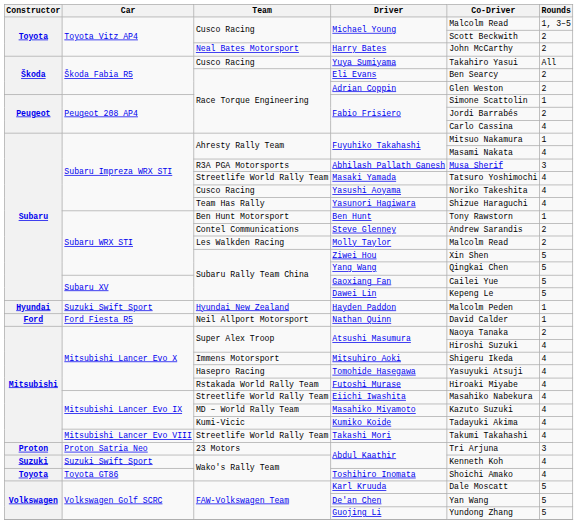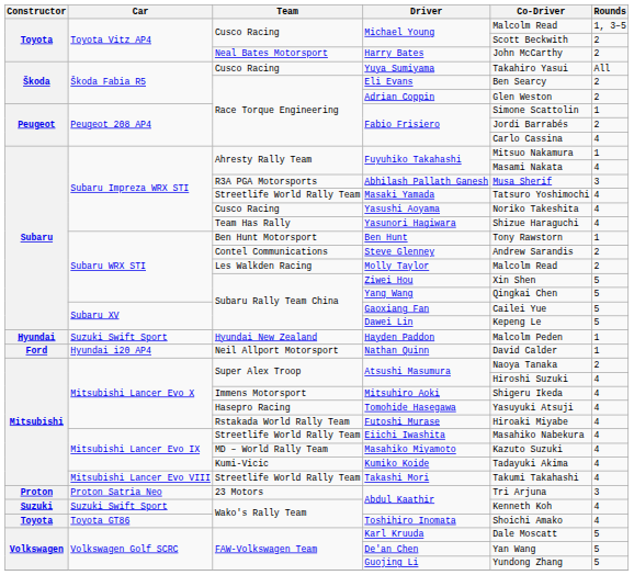Nathan Quinn | Car: Ford Fiesta R5 -> Hyundai i20 AP4
